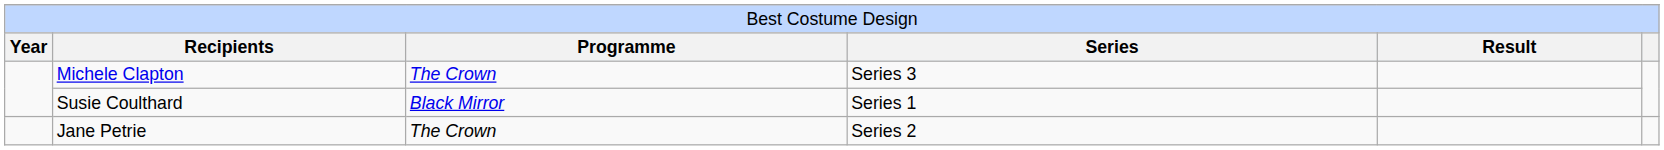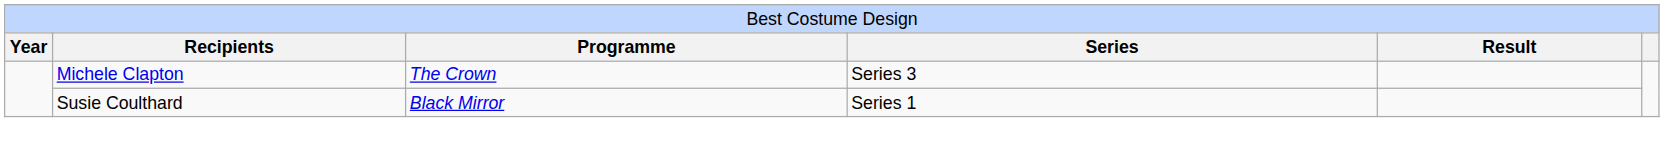- row: Jane Petrie | The Crown | Series 2
